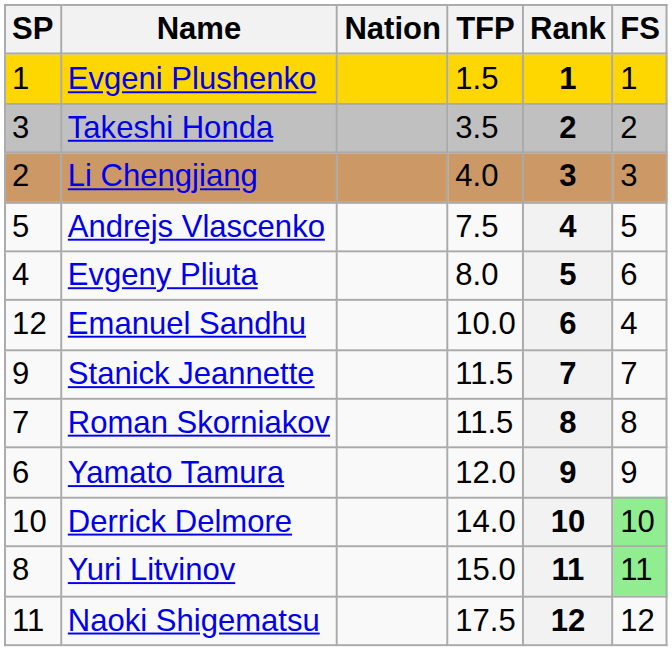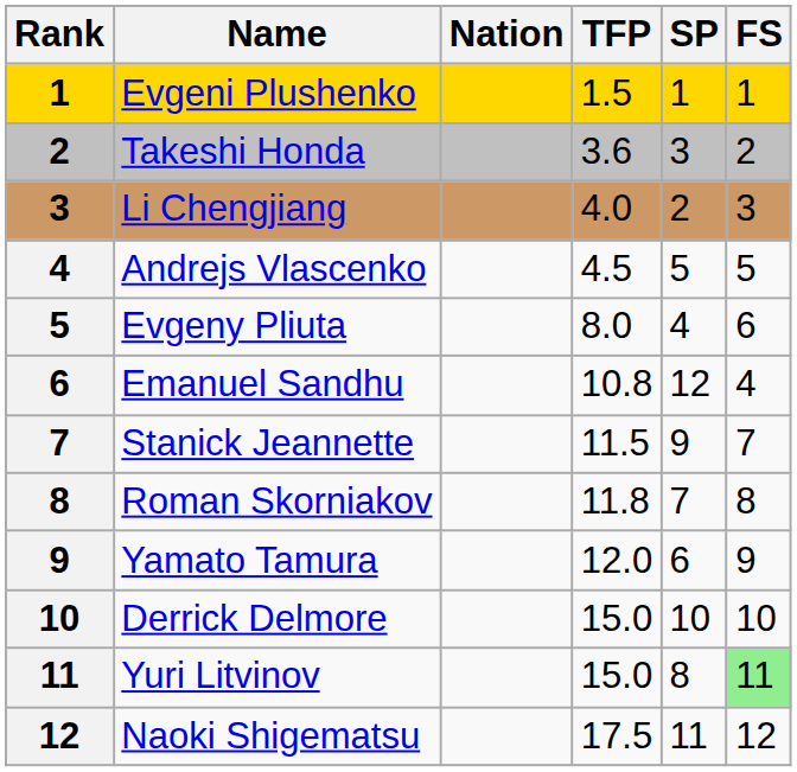columns swapped: Rank <-> SP
Takeshi Honda | TFP: 3.5 -> 3.6
Andrejs Vlascenko | TFP: 7.5 -> 4.5
Emanuel Sandhu | TFP: 10.0 -> 10.8
Roman Skorniakov | TFP: 11.5 -> 11.8
Derrick Delmore | TFP: 14.0 -> 15.0
Derrick Delmore | FS: lightgreen background -> no background
